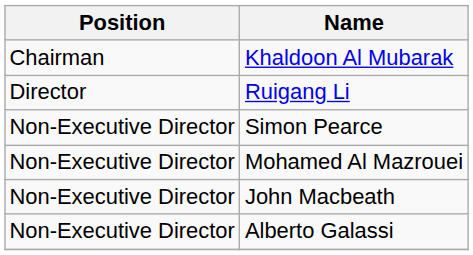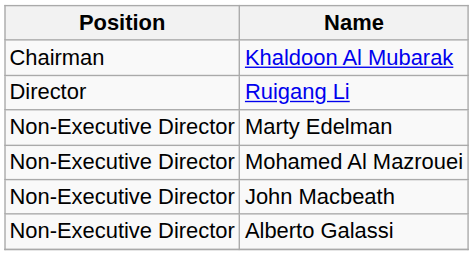- row: Non-Executive Director | Simon Pearce
+ row: Non-Executive Director | Marty Edelman
